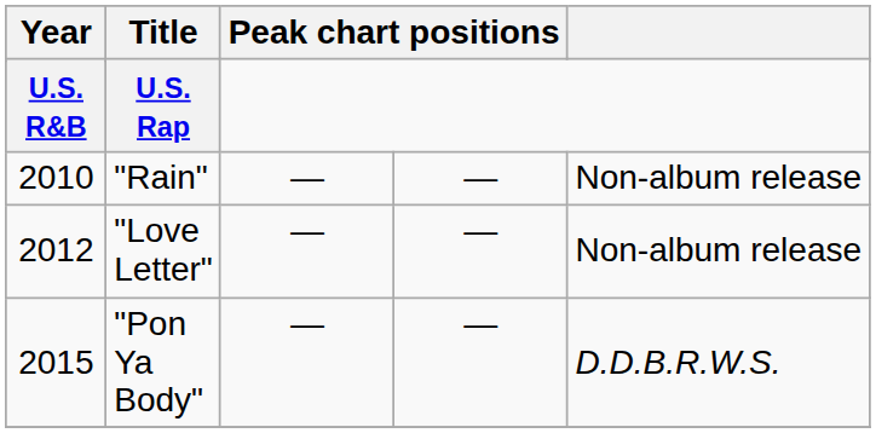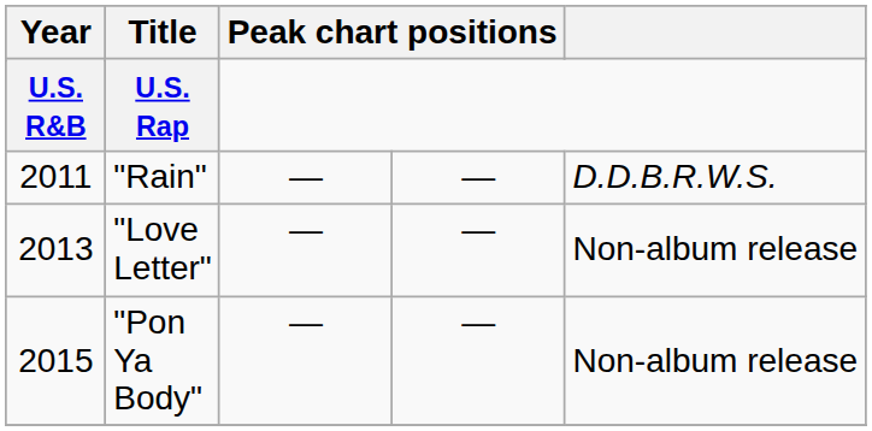"Rain" | Year: 2010 -> 2011
"Rain" | column 5: Non-album release -> D.D.B.R.W.S.
"Love Letter" | Year: 2012 -> 2013
"Pon Ya Body" | column 5: D.D.B.R.W.S. -> Non-album release
